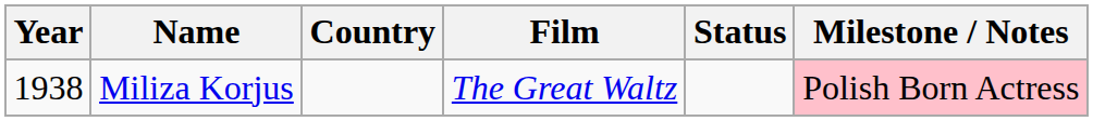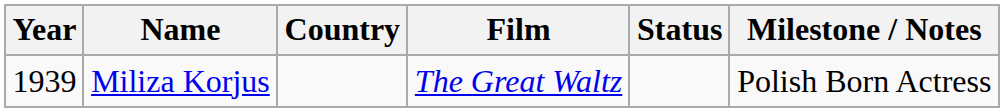Miliza Korjus | Year: 1938 -> 1939
Miliza Korjus | Milestone / Notes: pink background -> no background
